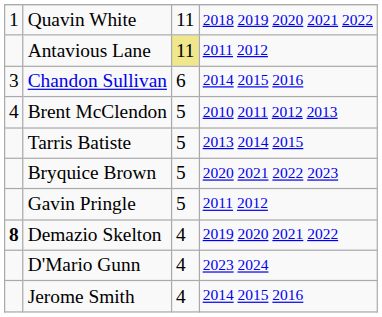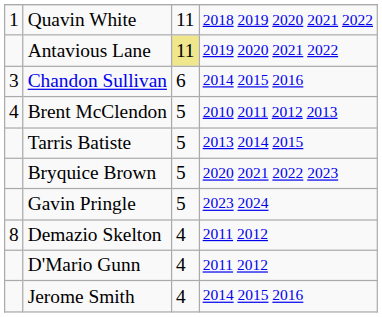Antavious Lane | column 4: 2011 2012 -> 2019 2020 2021 2022
Gavin Pringle | column 4: 2011 2012 -> 2023 2024
Demazio Skelton | column 1: bold -> normal
Demazio Skelton | column 4: 2019 2020 2021 2022 -> 2011 2012
D'Mario Gunn | column 4: 2023 2024 -> 2011 2012
